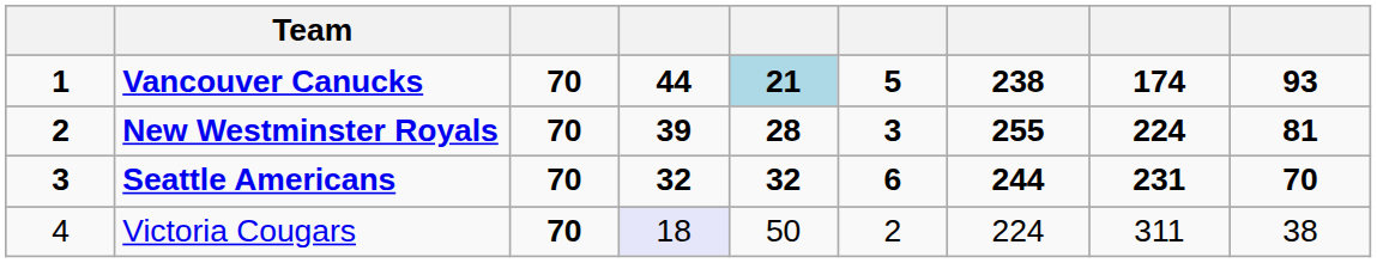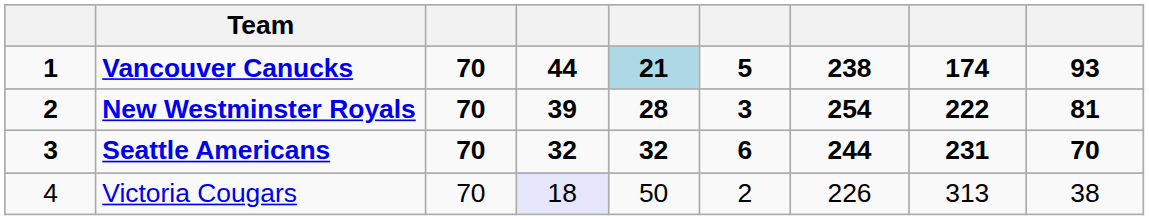New Westminster Royals | column 7: 255 -> 254
New Westminster Royals | column 8: 224 -> 222
Victoria Cougars | column 3: bold -> normal
Victoria Cougars | column 7: 224 -> 226
Victoria Cougars | column 8: 311 -> 313
